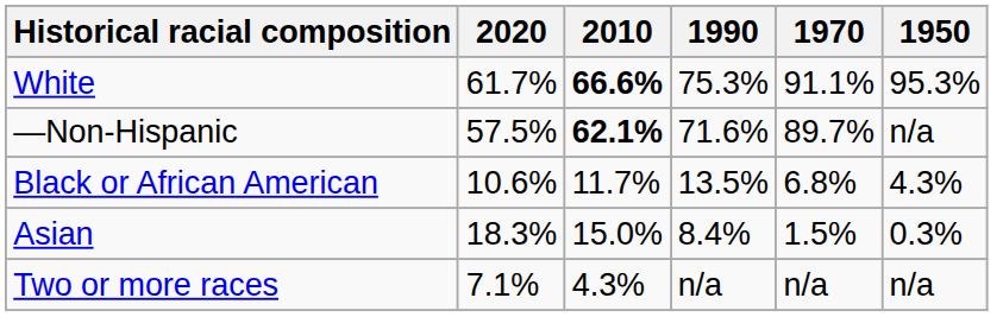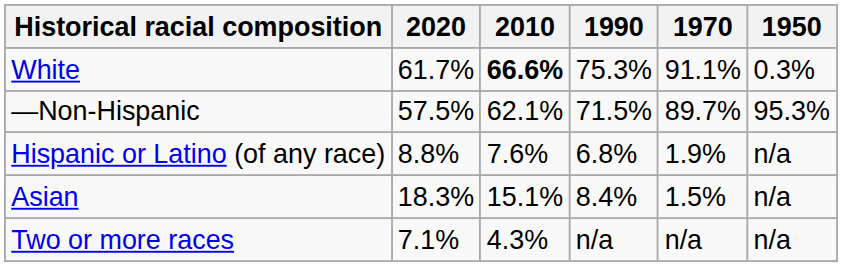White | 1950: 95.3% -> 0.3%
—Non-Hispanic | 2010: bold -> normal
—Non-Hispanic | 1990: 71.6% -> 71.5%
—Non-Hispanic | 1950: n/a -> 95.3%
- row: Black or African American | 10.6% | 11.7% | 13.5% | 6.8% | 4.3%
+ row: Hispanic or Latino (of any race) | 8.8% | 7.6% | 6.8% | 1.9% | n/a
Asian | 2010: 15.0% -> 15.1%
Asian | 1950: 0.3% -> n/a
